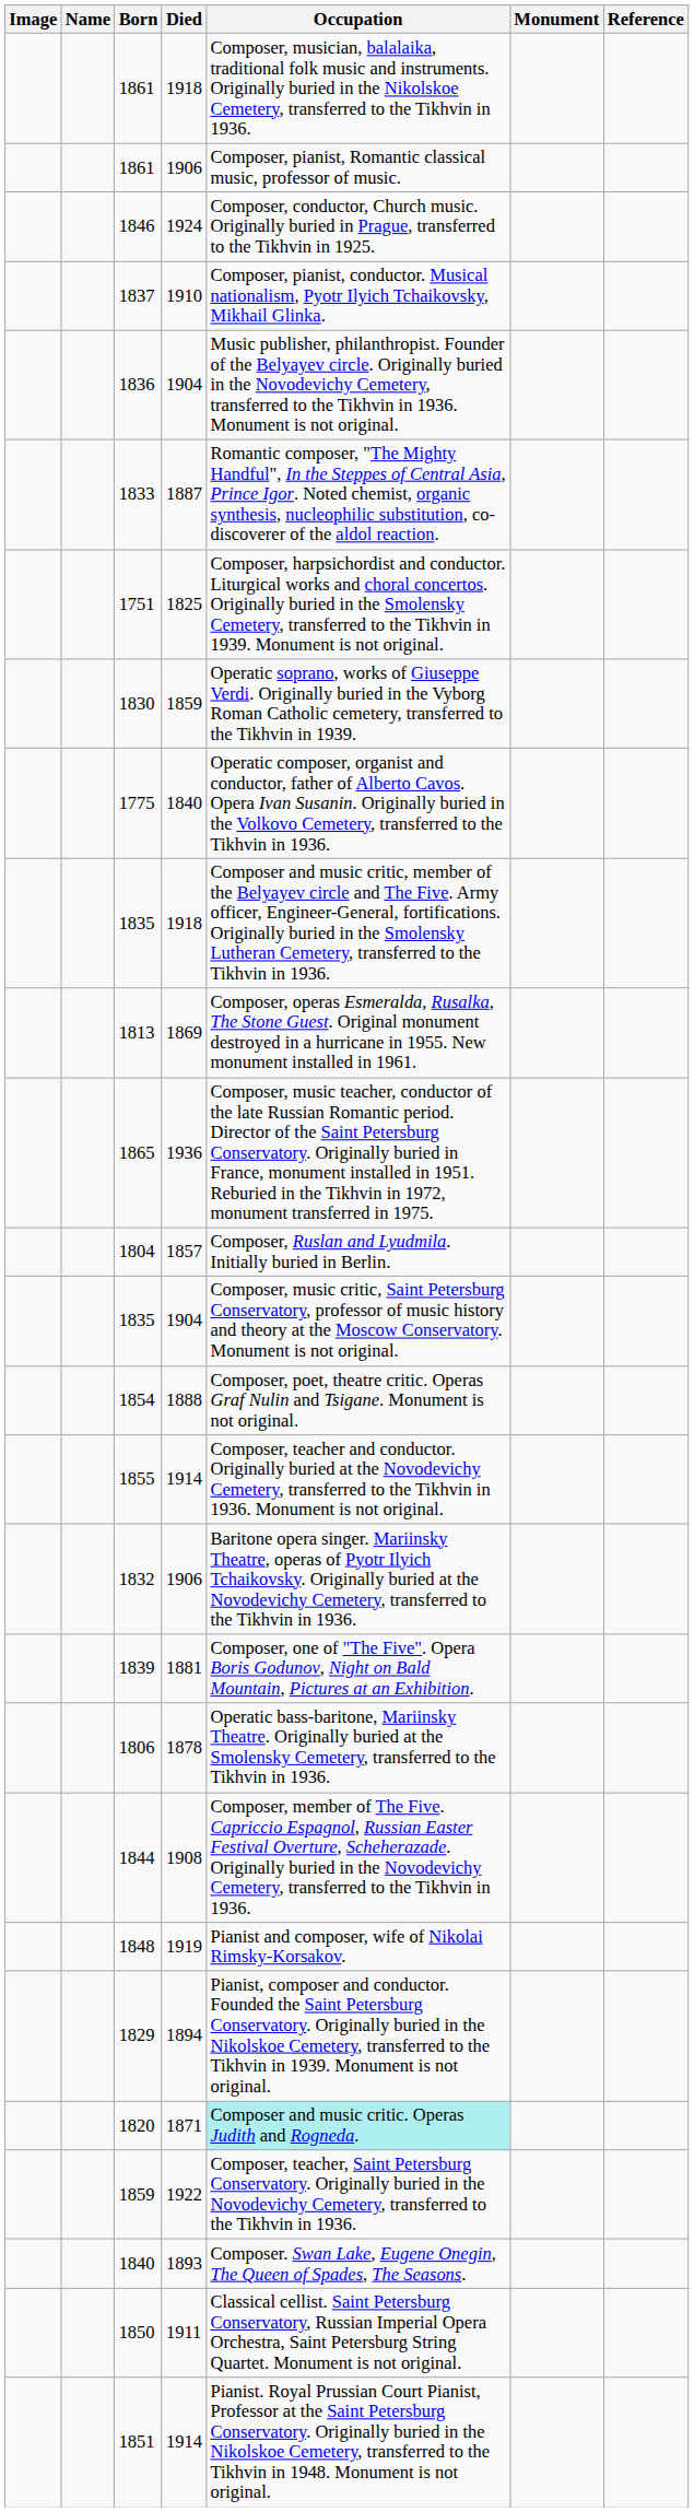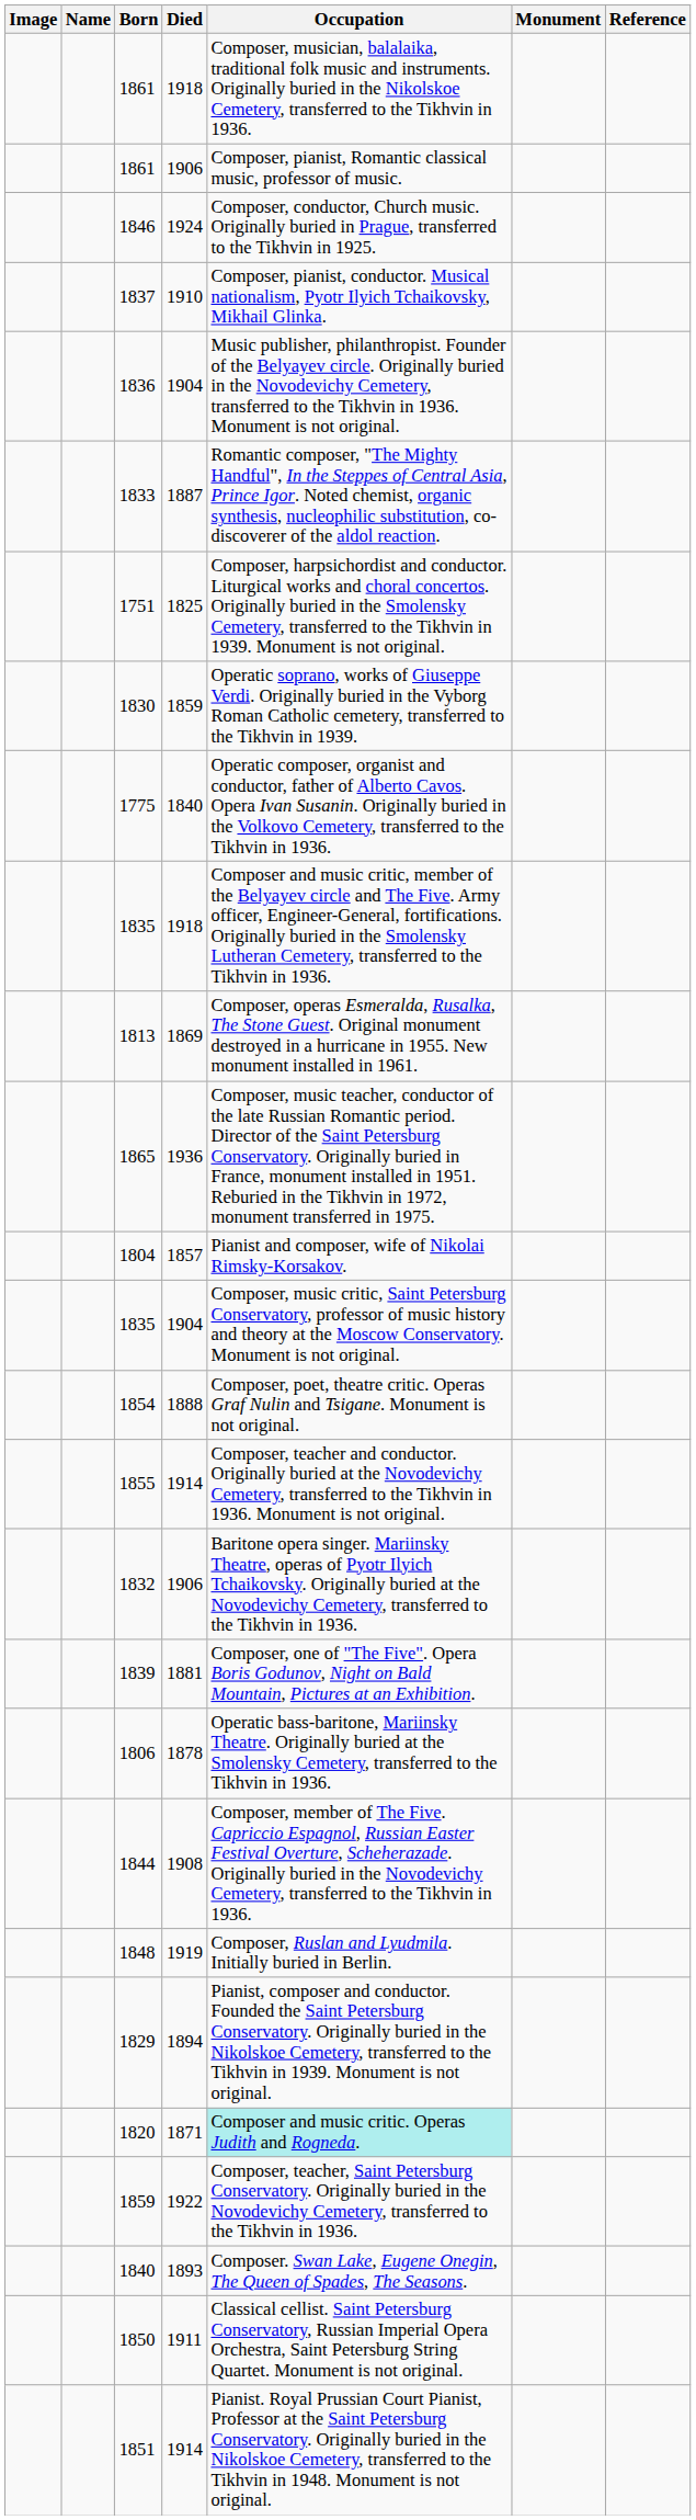1804 | Occupation: Composer, Ruslan and Lyudmila. Initially buried in Berlin. -> Pianist and composer, wife of Nikolai Rimsky-Korsakov.
1848 | Occupation: Pianist and composer, wife of Nikolai Rimsky-Korsakov. -> Composer, Ruslan and Lyudmila. Initially buried in Berlin.
